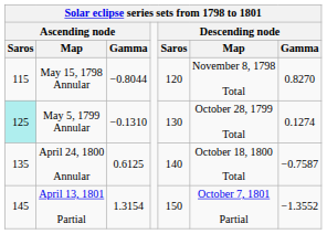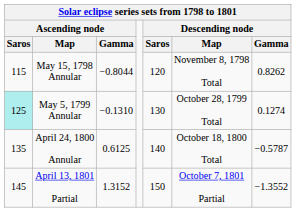May 15, 1798 Annular | Descending node / Gamma: 0.8270 -> 0.8262
April 24, 1800 Annular | Descending node / Gamma: −0.7587 -> −0.5787
April 13, 1801 Partial | Ascending node / Gamma: 1.3154 -> 1.3152
